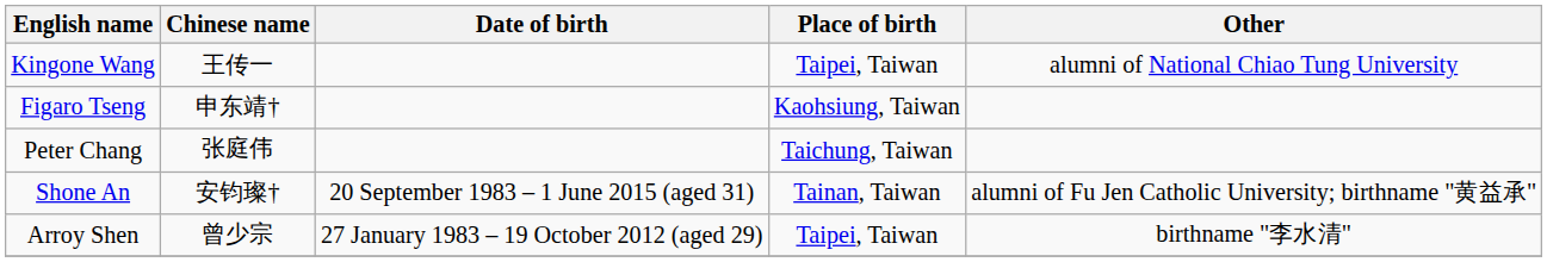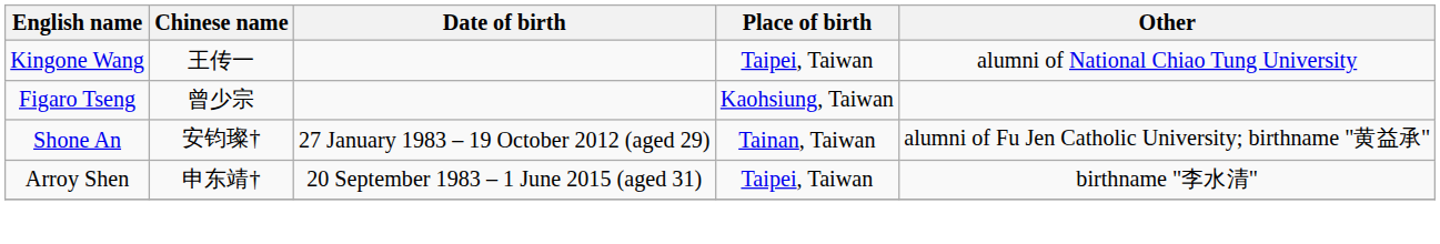Figaro Tseng | Chinese name: 申东靖† -> 曾少宗
- row: Peter Chang | 张庭伟 | Taichung, Taiwan
Shone An | Date of birth: 20 September 1983 – 1 June 2015 (aged 31) -> 27 January 1983 – 19 October 2012 (aged 29)
Arroy Shen | Chinese name: 曾少宗 -> 申东靖†
Arroy Shen | Date of birth: 27 January 1983 – 19 October 2012 (aged 29) -> 20 September 1983 – 1 June 2015 (aged 31)
